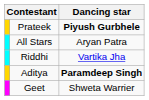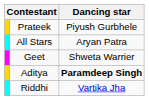Prateek | Dancing star: bold -> normal
rows swapped: Geet <-> Riddhi
